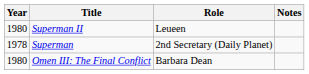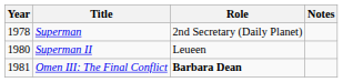rows swapped: Superman <-> Superman II
Omen III: The Final Conflict | Year: 1980 -> 1981
Omen III: The Final Conflict | Role: normal -> bold
